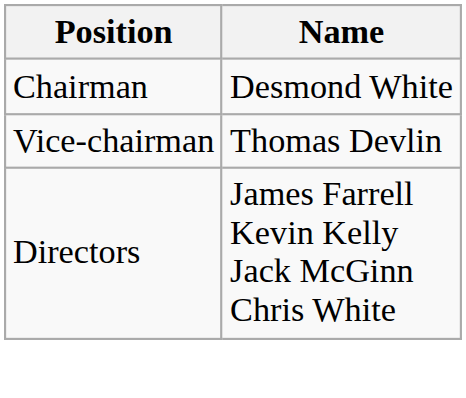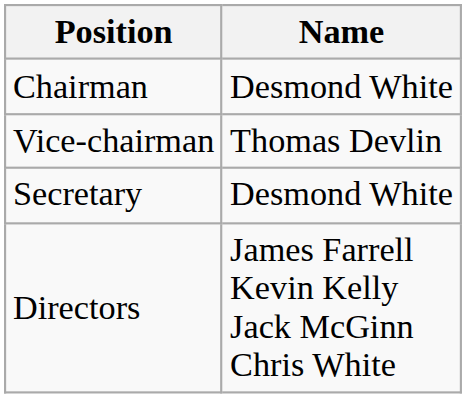+ row: Secretary | Desmond White
